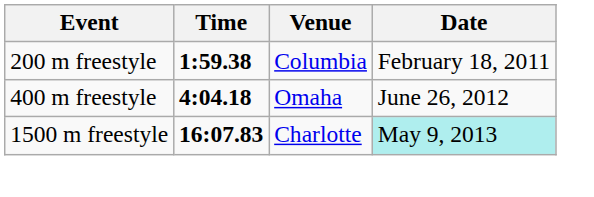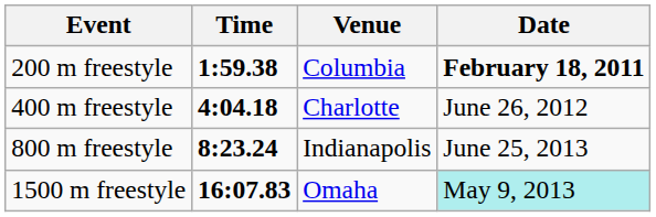200 m freestyle | Date: normal -> bold
400 m freestyle | Venue: Omaha -> Charlotte
+ row: 800 m freestyle | 8:23.24 | Indianapolis | June 25, 2013
1500 m freestyle | Venue: Charlotte -> Omaha
